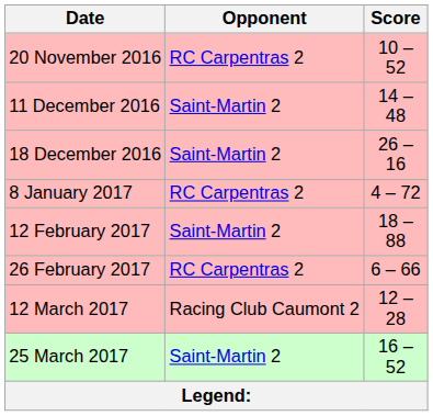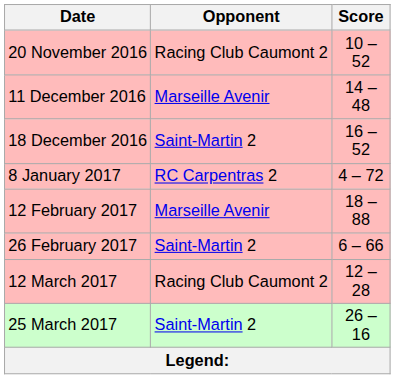20 November 2016 | Opponent: RC Carpentras 2 -> Racing Club Caumont 2
11 December 2016 | Opponent: Saint-Martin 2 -> Marseille Avenir
18 December 2016 | Score: 26 – 16 -> 16 – 52
12 February 2017 | Opponent: Saint-Martin 2 -> Marseille Avenir
26 February 2017 | Opponent: RC Carpentras 2 -> Saint-Martin 2
25 March 2017 | Score: 16 – 52 -> 26 – 16
